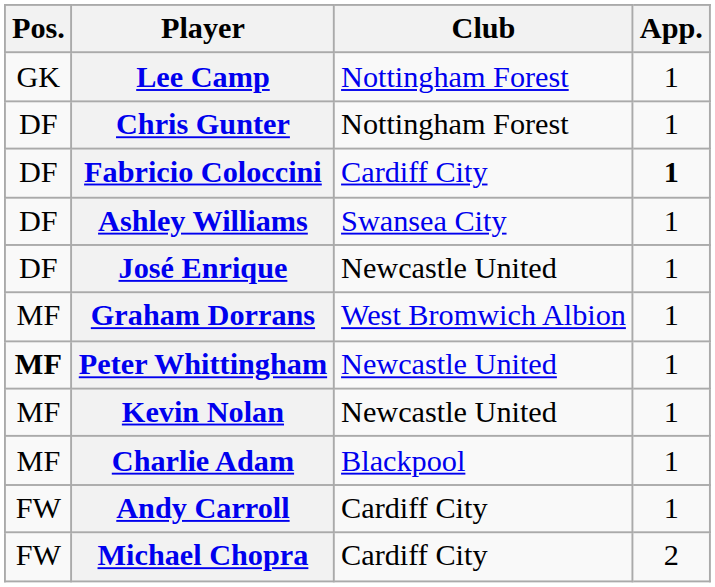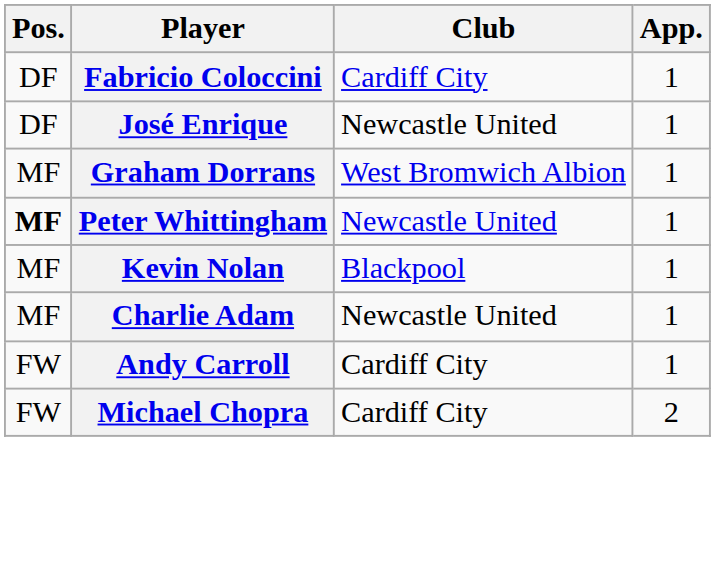- row: GK | Lee Camp | Nottingham Forest | 1
- row: DF | Chris Gunter | Nottingham Forest | 1
Fabricio Coloccini | App.: bold -> normal
- row: DF | Ashley Williams | Swansea City | 1
Kevin Nolan | Club: Newcastle United -> Blackpool
Charlie Adam | Club: Blackpool -> Newcastle United
